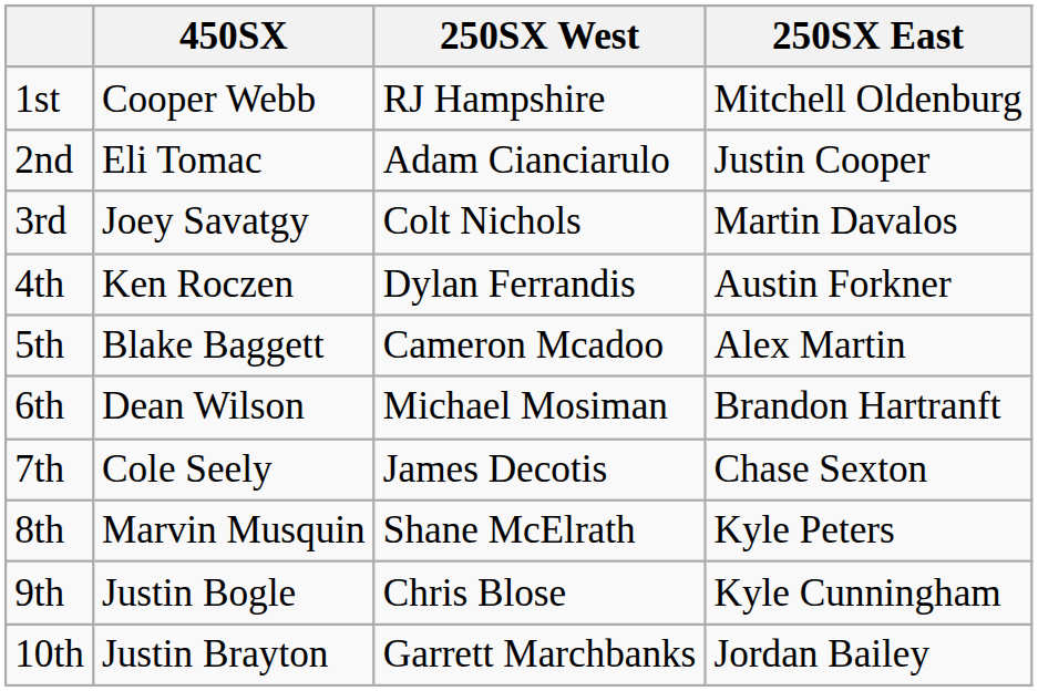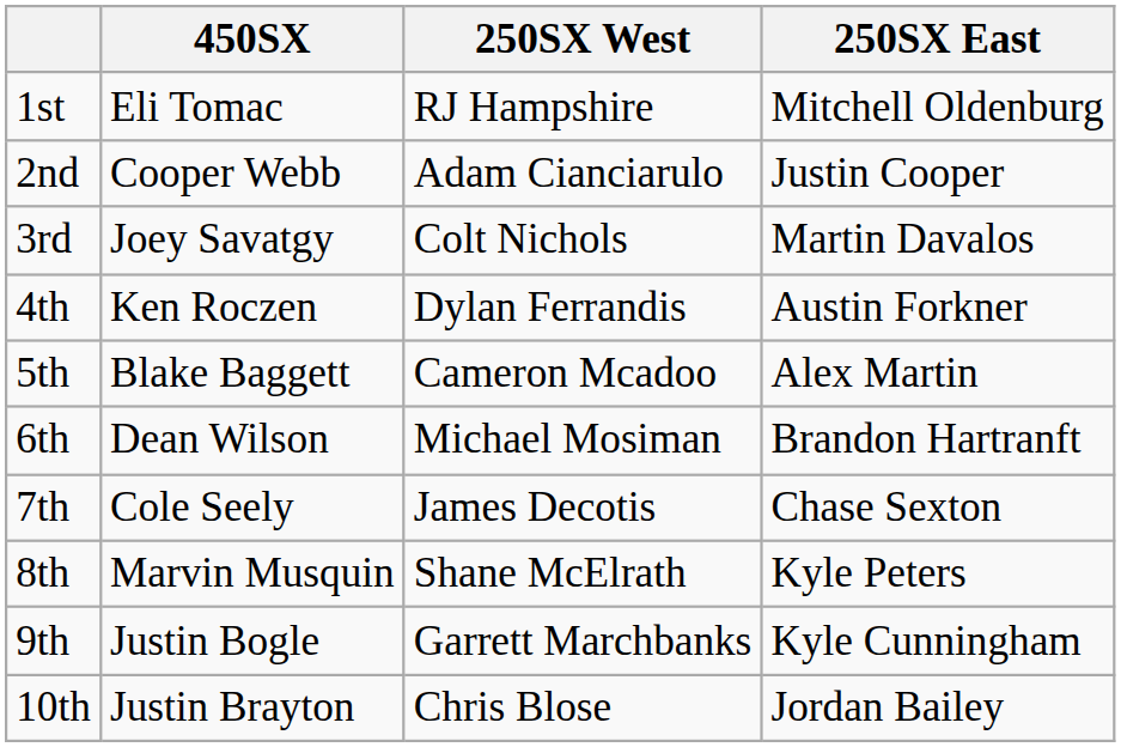1st | 450SX: Cooper Webb -> Eli Tomac
2nd | 450SX: Eli Tomac -> Cooper Webb
9th | 250SX West: Chris Blose -> Garrett Marchbanks
10th | 250SX West: Garrett Marchbanks -> Chris Blose
